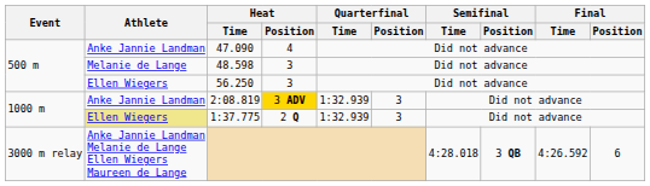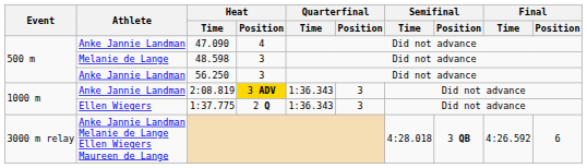56.250 | Athlete: Ellen Wiegers -> Anke Jannie Landman
2:08.819 | Quarterfinal / Time: 1:32.939 -> 1:36.343
1:37.775 | Athlete: khaki background -> no background
1:37.775 | Quarterfinal / Time: 1:32.939 -> 1:36.343
